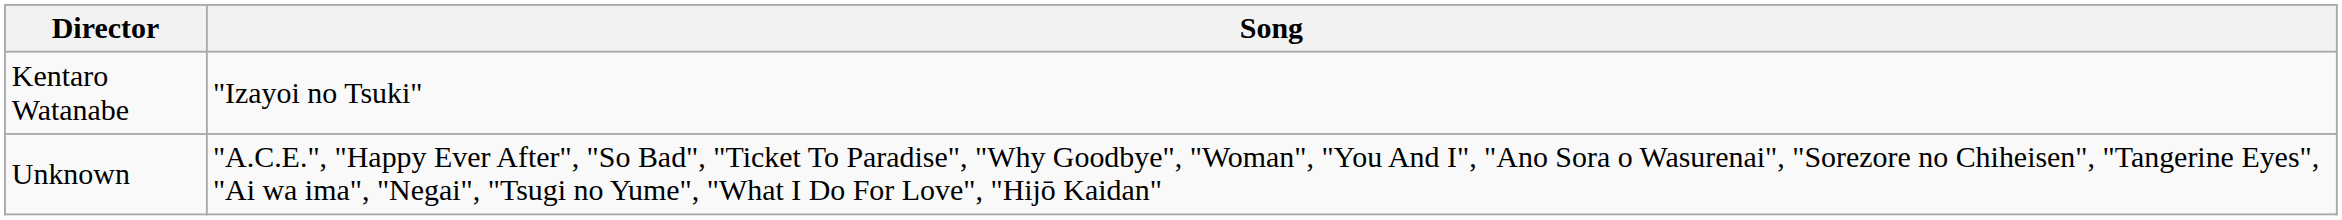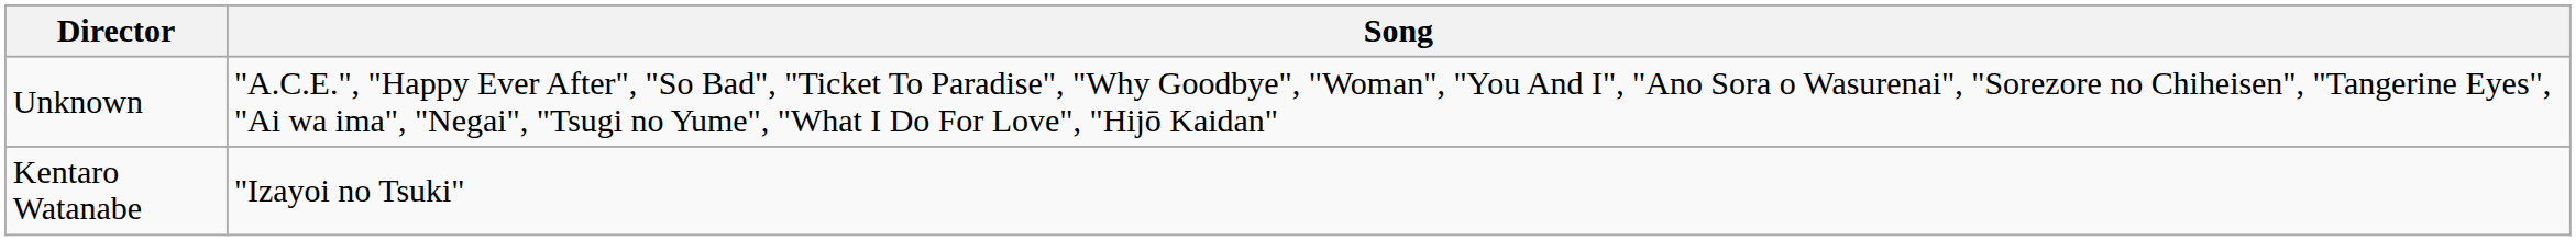rows swapped: Kentaro Watanabe <-> Unknown
